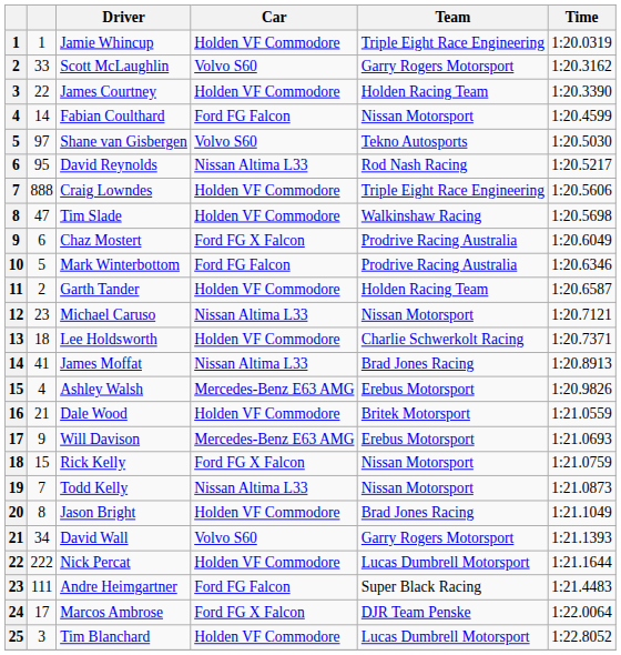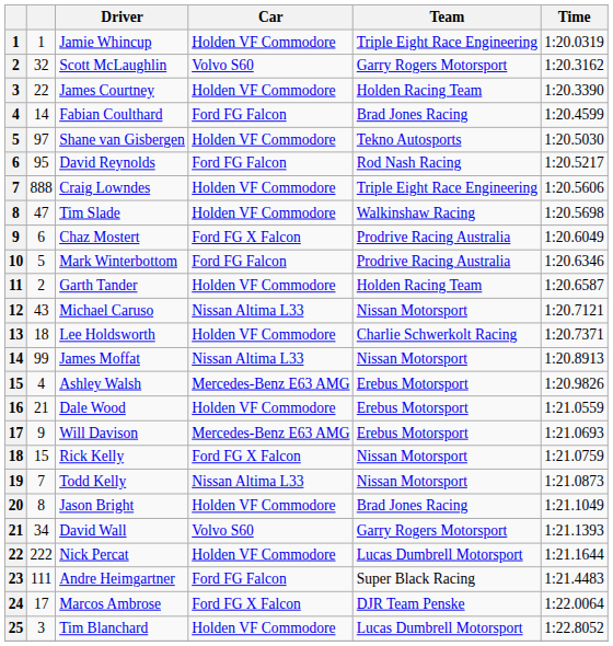Scott McLaughlin | column 2: 33 -> 32
Fabian Coulthard | Team: Nissan Motorsport -> Brad Jones Racing
Shane van Gisbergen | Car: Volvo S60 -> Holden VF Commodore
David Reynolds | Car: Nissan Altima L33 -> Ford FG Falcon
Michael Caruso | column 2: 23 -> 43
James Moffat | column 2: 41 -> 99
James Moffat | Team: Brad Jones Racing -> Nissan Motorsport
Dale Wood | Team: Britek Motorsport -> Erebus Motorsport
